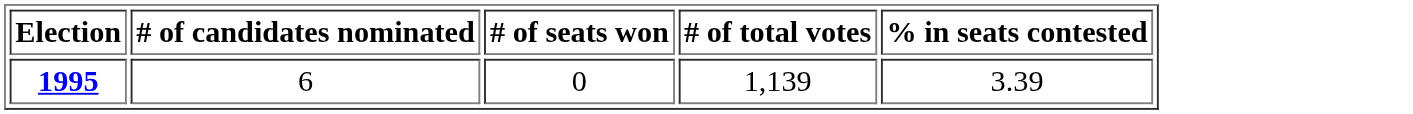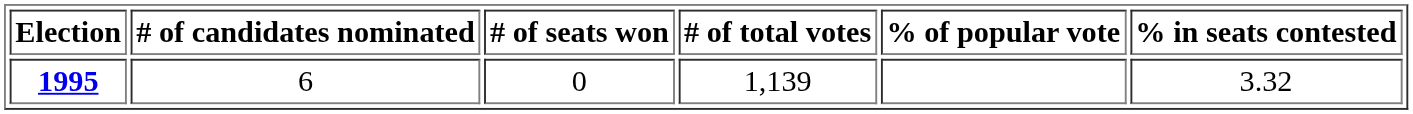+ column: % of popular vote
1995 | % in seats contested: 3.39 -> 3.32
